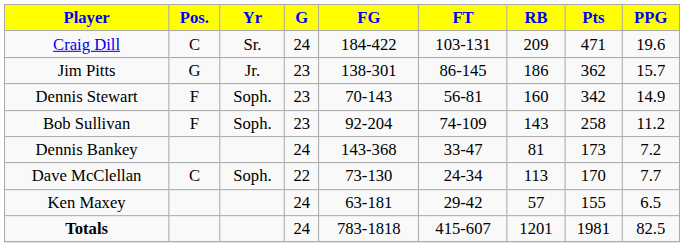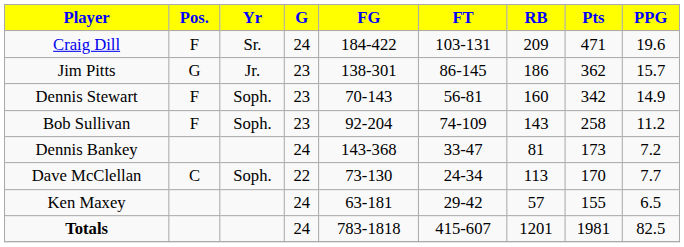Craig Dill | Pos.: C -> F
